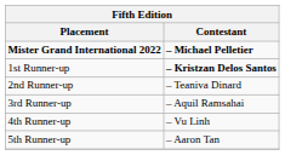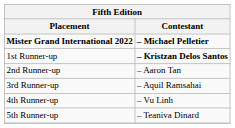2nd Runner-up | Contestant: – Teaniva Dinard -> – Aaron Tan
5th Runner-up | Contestant: – Aaron Tan -> – Teaniva Dinard
